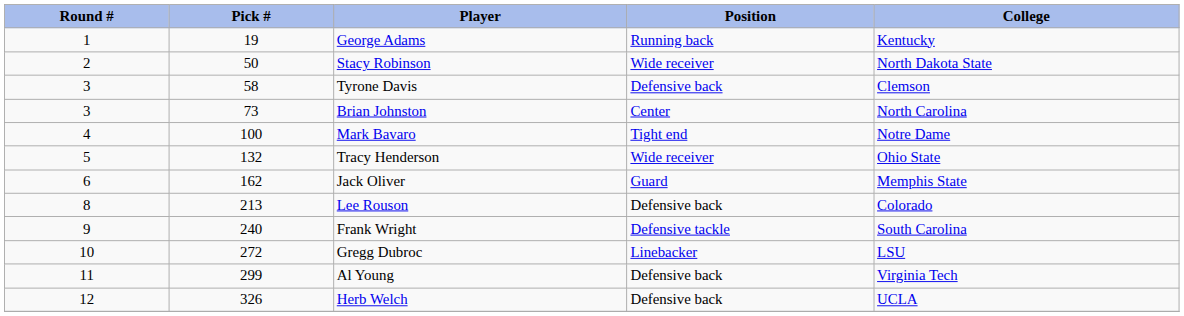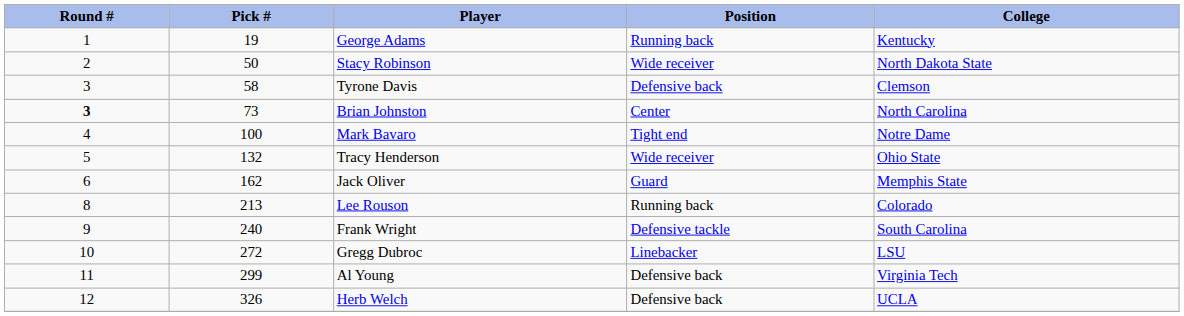Brian Johnston | Round #: normal -> bold
Lee Rouson | Position: Defensive back -> Running back
